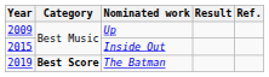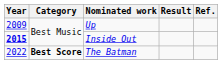Inside Out | Year: normal -> bold
The Batman | Year: 2019 -> 2022
